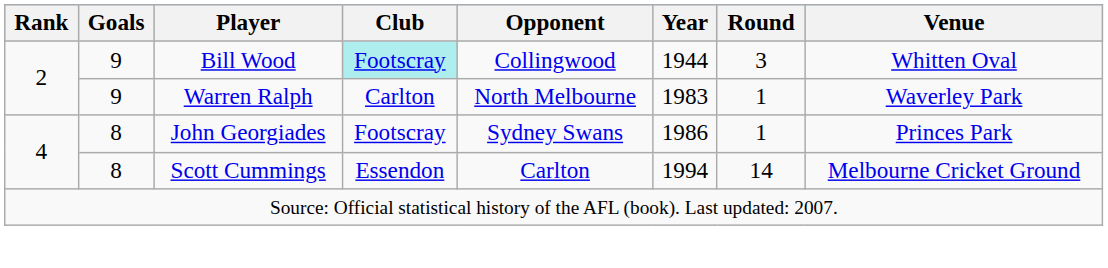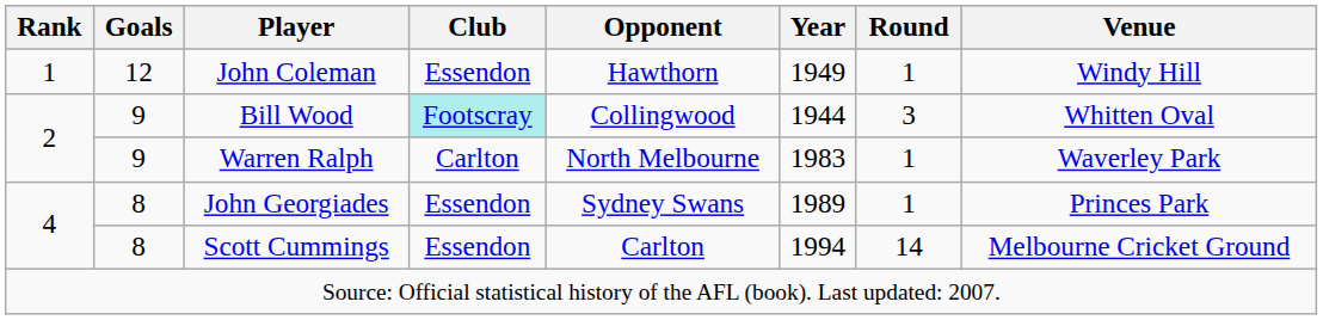+ row: 1 | 12 | John Coleman | Essendon | Hawthorn | 1949 | 1 | Windy Hill
John Georgiades | Club: Footscray -> Essendon
John Georgiades | Year: 1986 -> 1989
